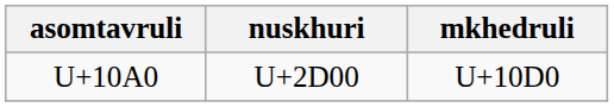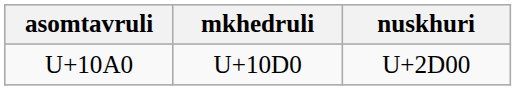columns swapped: nuskhuri <-> mkhedruli
